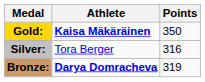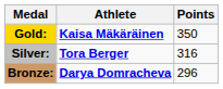Silver: | Athlete: normal -> bold
Bronze: | Points: 319 -> 296
